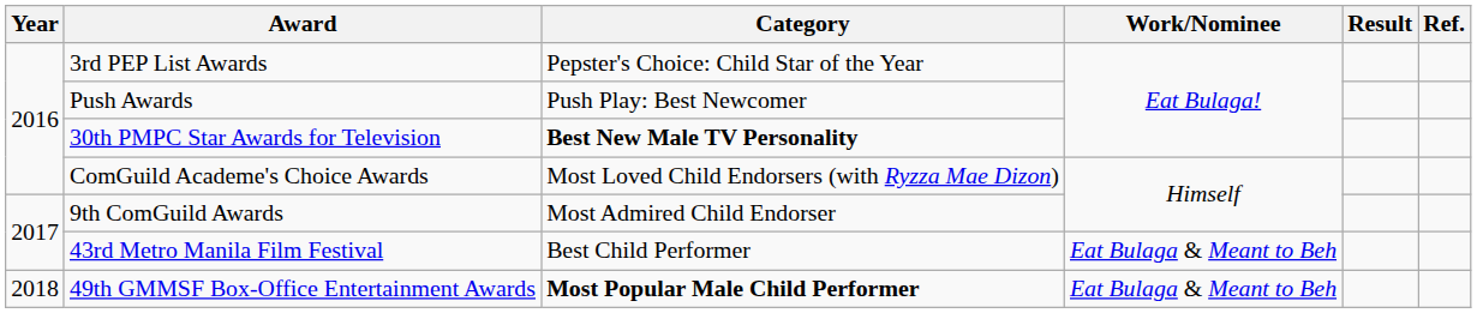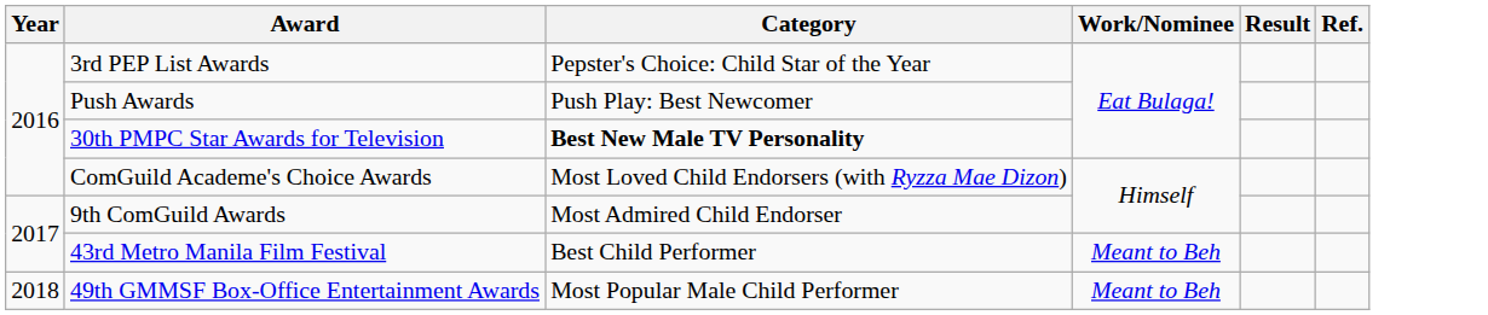43rd Metro Manila Film Festival | Work/Nominee: Eat Bulaga & Meant to Beh -> Meant to Beh
49th GMMSF Box-Office Entertainment Awards | Category: bold -> normal
49th GMMSF Box-Office Entertainment Awards | Work/Nominee: Eat Bulaga & Meant to Beh -> Meant to Beh
